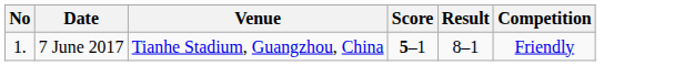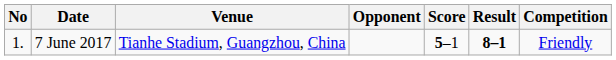+ column: Opponent
7 June 2017 | Result: normal -> bold
